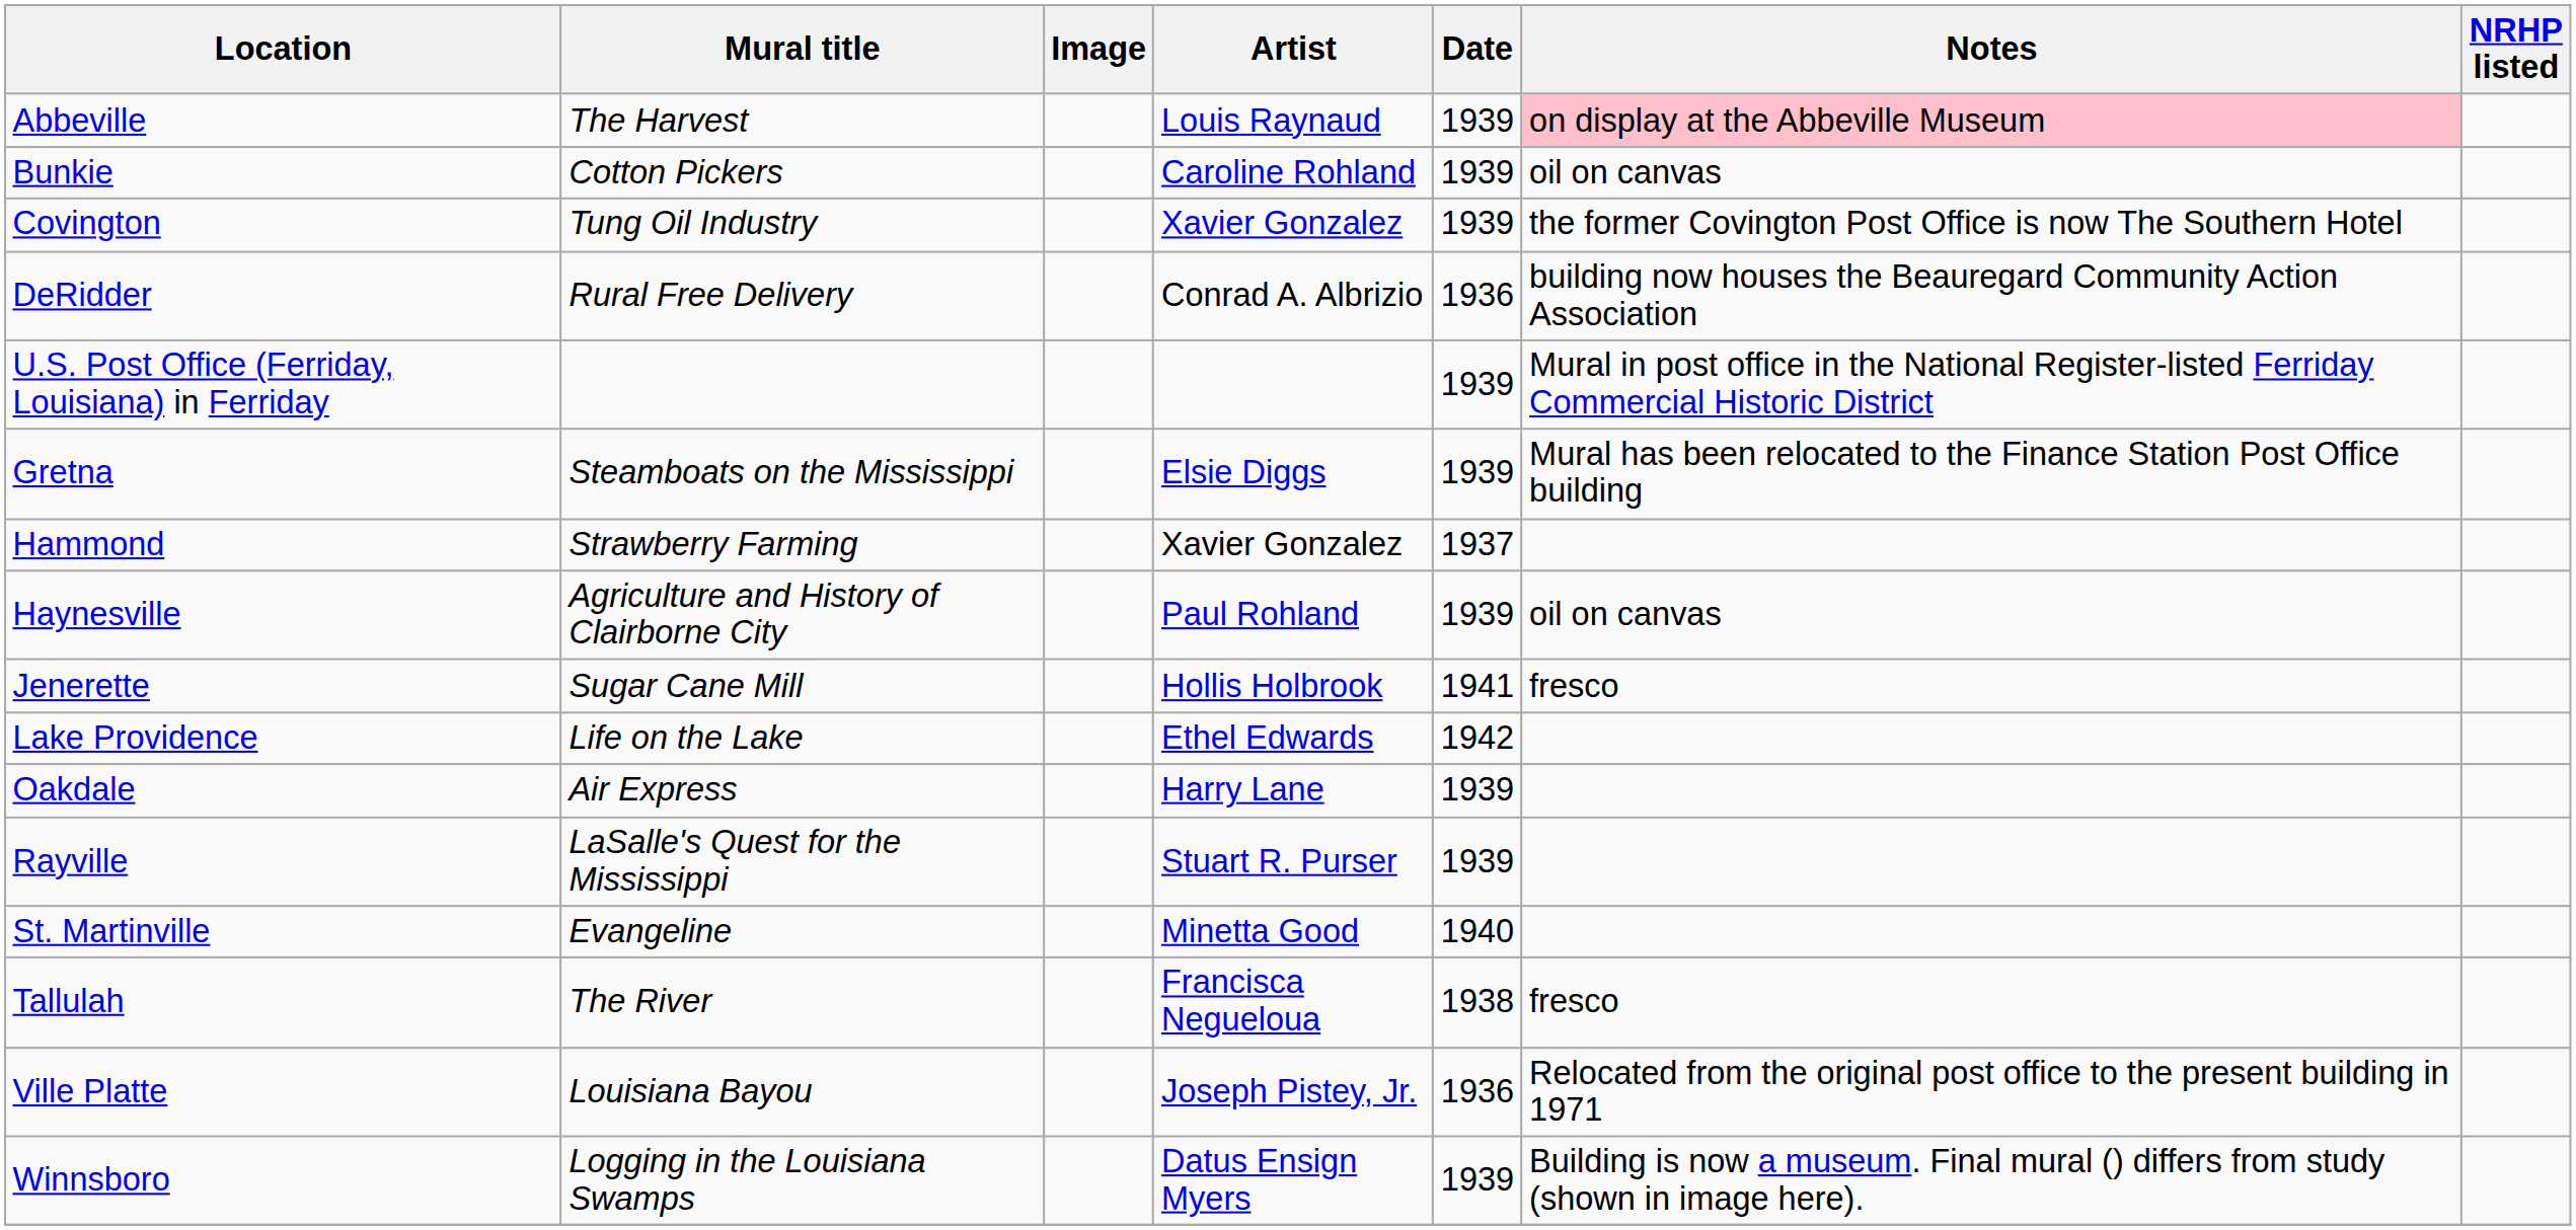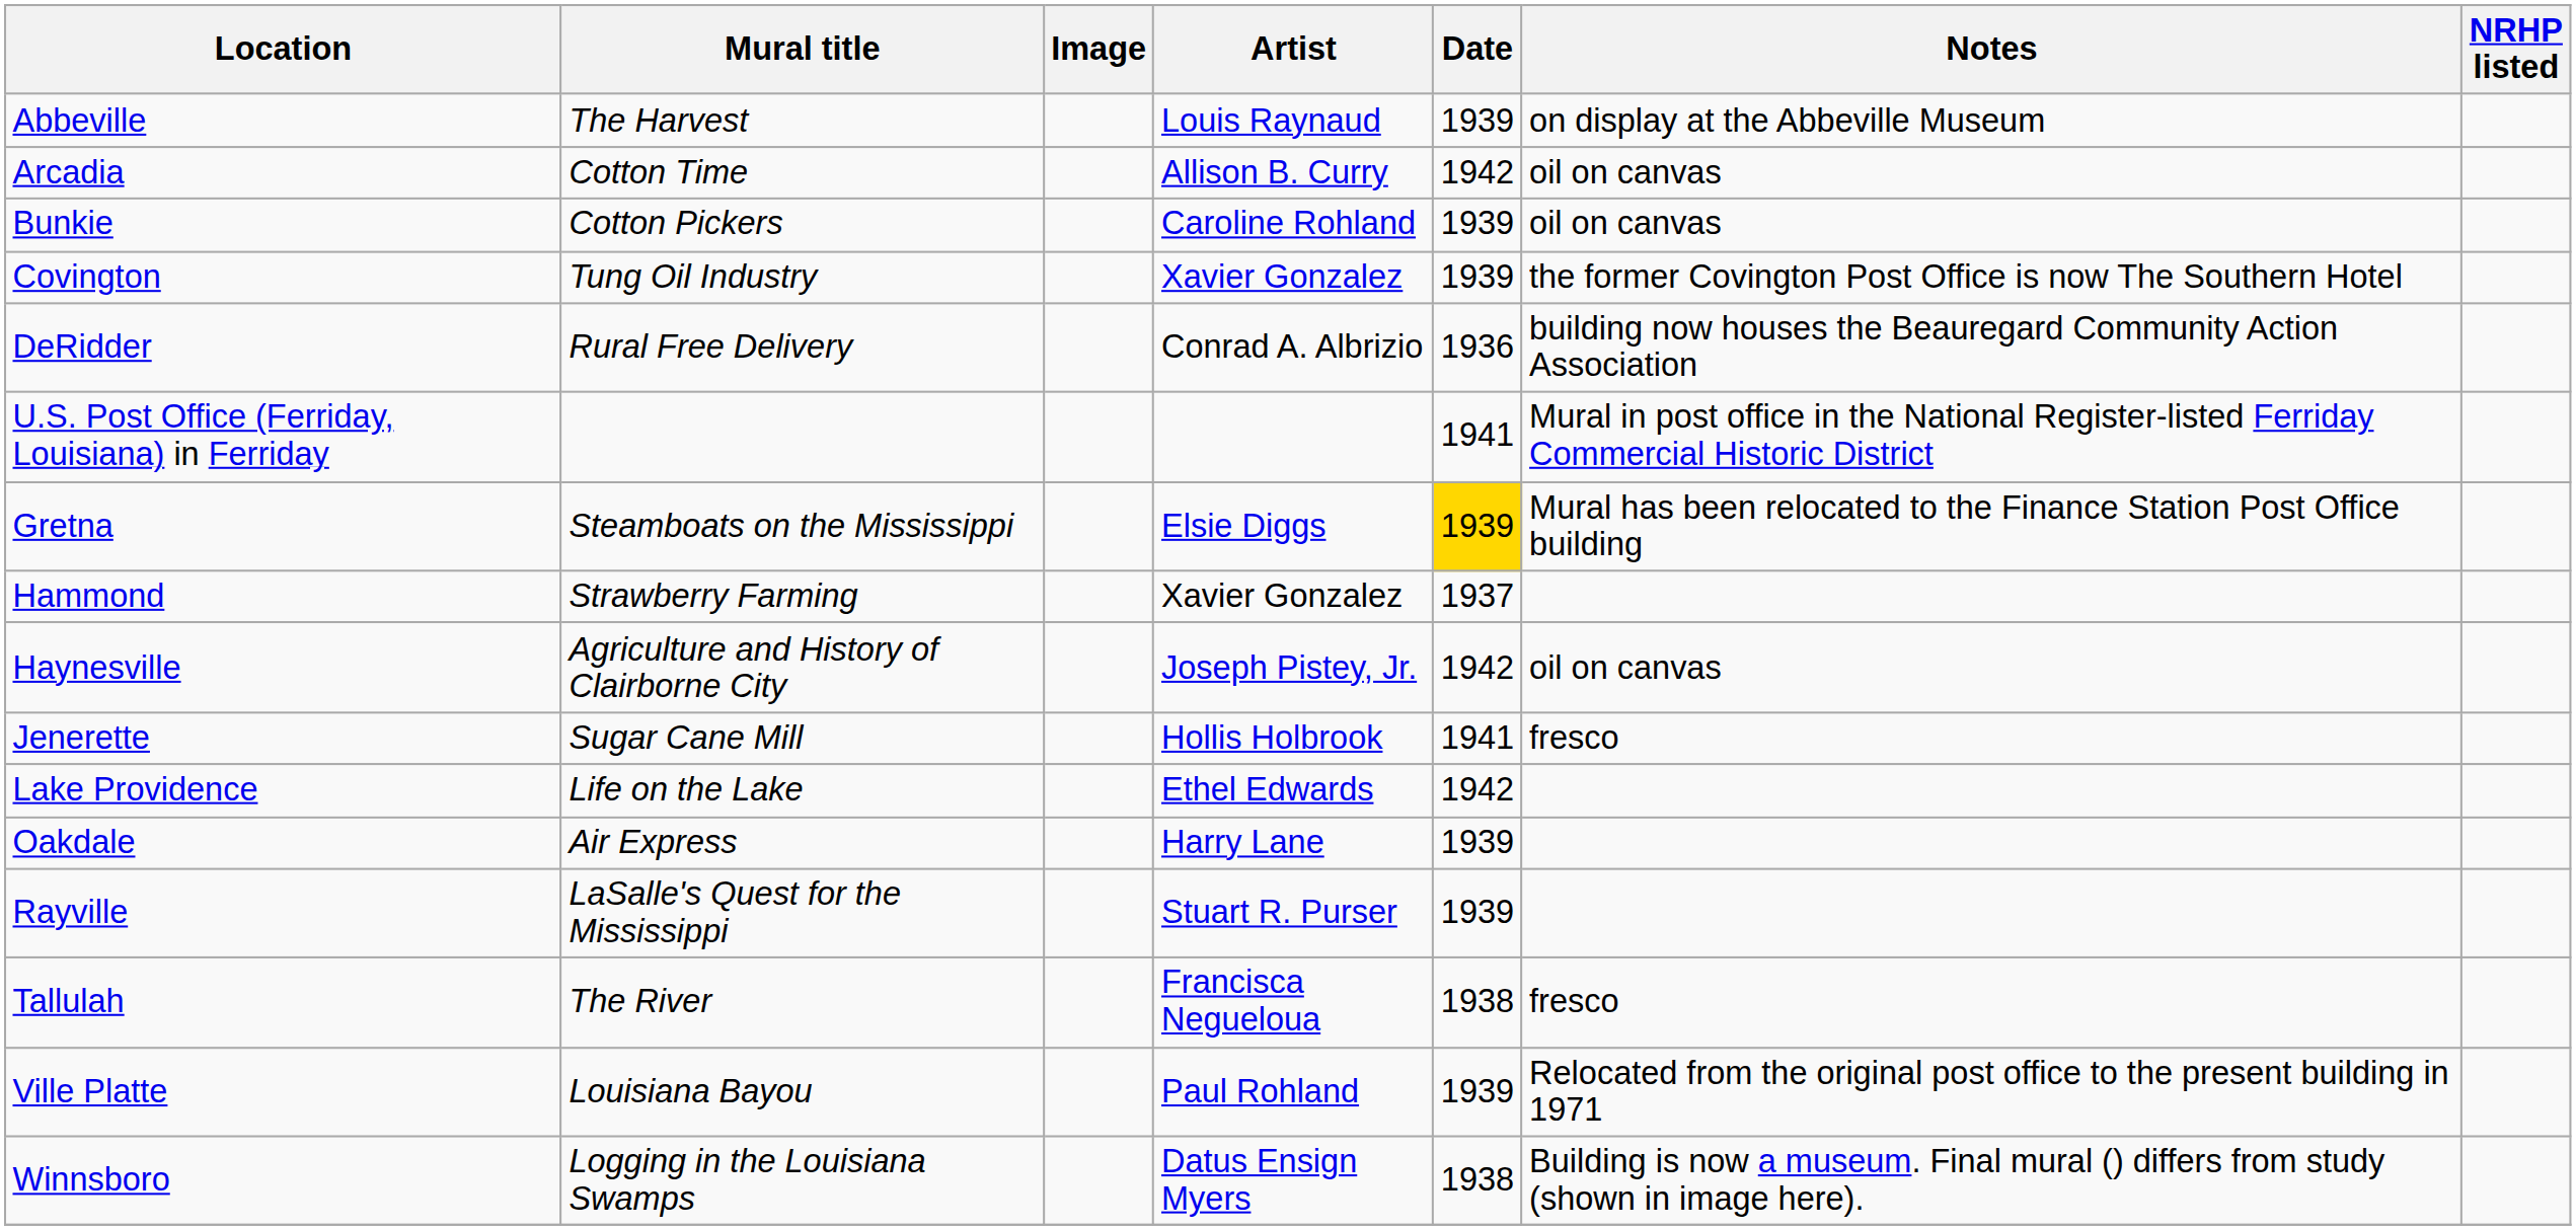Abbeville | Notes: pink background -> no background
+ row: Arcadia | Cotton Time | Allison B. Curry | 1942 | oil on canvas
U.S. Post Office (Ferriday, Louisiana) in Ferriday | Date: 1939 -> 1941
Gretna | Date: no background -> gold background
Haynesville | Artist: Paul Rohland -> Joseph Pistey, Jr.
Haynesville | Date: 1939 -> 1942
- row: St. Martinville | Evangeline | Minetta Good | 1940
Ville Platte | Artist: Joseph Pistey, Jr. -> Paul Rohland
Ville Platte | Date: 1936 -> 1939
Winnsboro | Date: 1939 -> 1938
